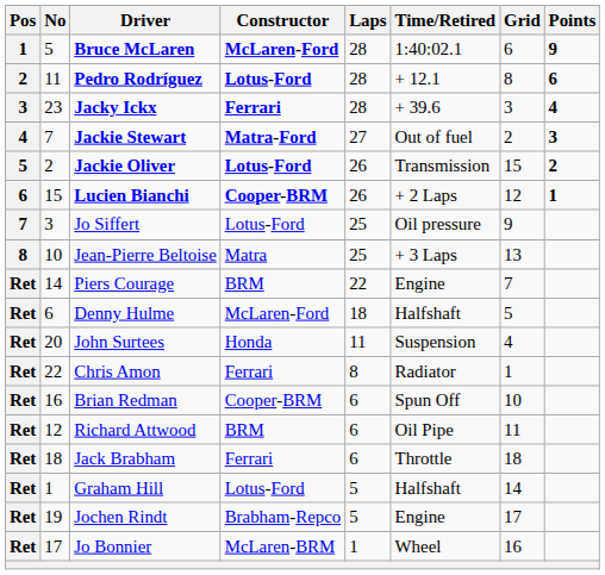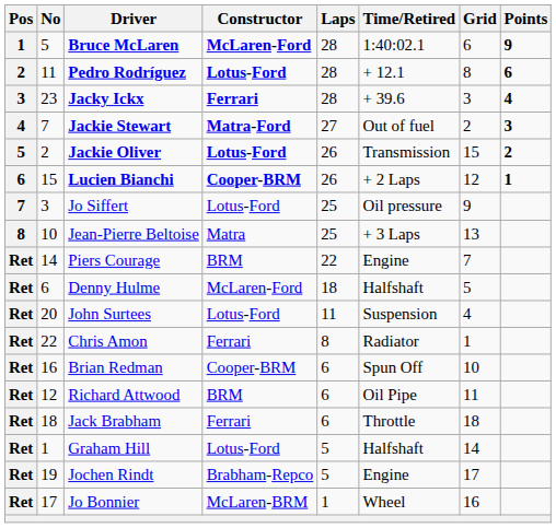John Surtees | Constructor: Honda -> Lotus-Ford
